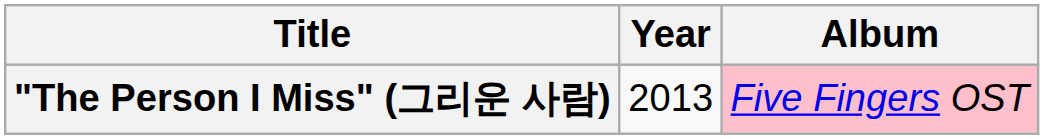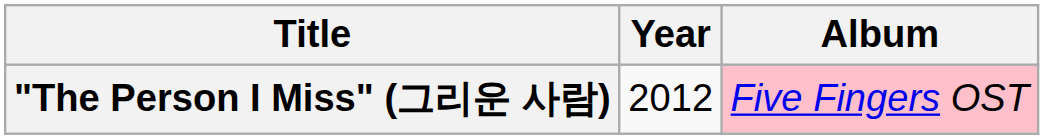"The Person I Miss" (그리운 사람) | Year: 2013 -> 2012
